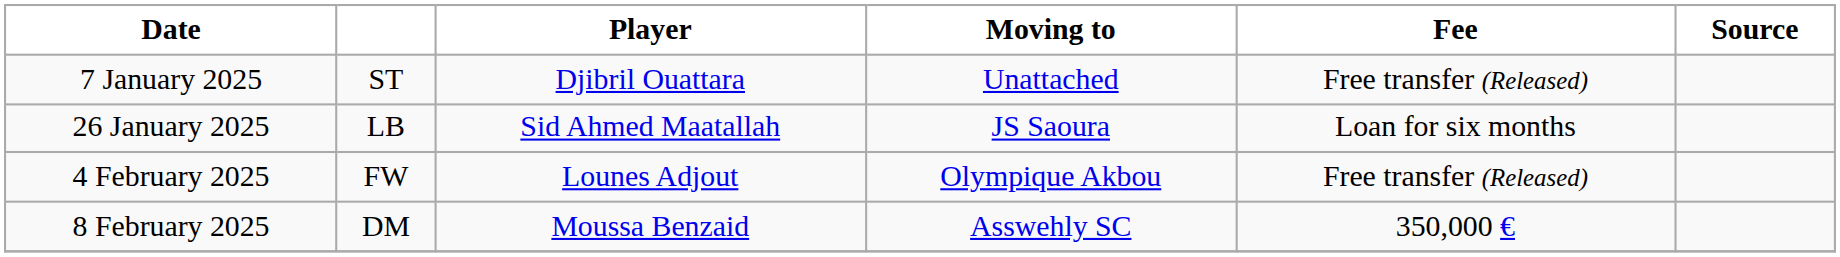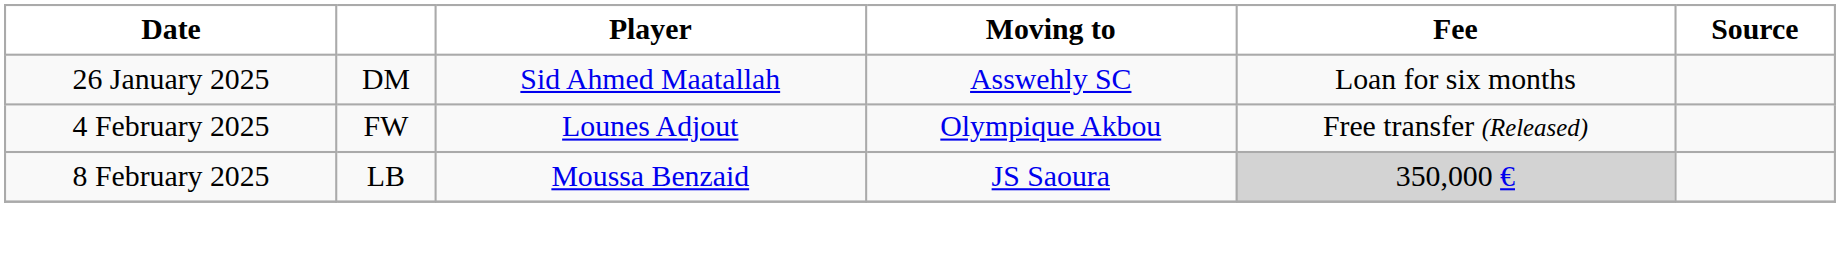- row: 7 January 2025 | ST | Djibril Ouattara | Unattached | Free transfer (Released)
26 January 2025 | column 2: LB -> DM
26 January 2025 | Moving to: JS Saoura -> Asswehly SC
8 February 2025 | column 2: DM -> LB
8 February 2025 | Moving to: Asswehly SC -> JS Saoura
8 February 2025 | Fee: no background -> lightgrey background
